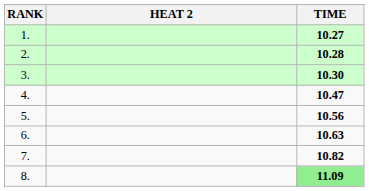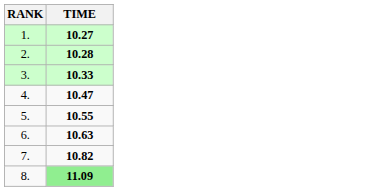- column: HEAT 2
3. | TIME: 10.30 -> 10.33
5. | TIME: 10.56 -> 10.55
